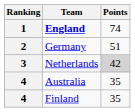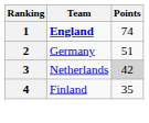- row: 4 | Australia | 35
